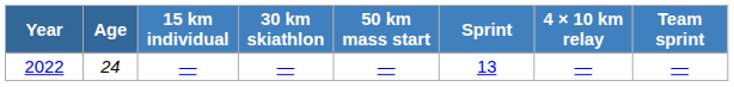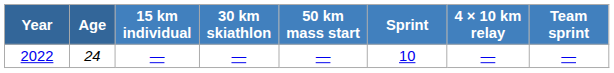2022 | Sprint: 13 -> 10
